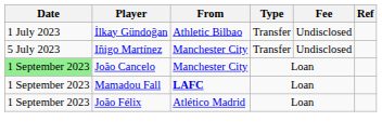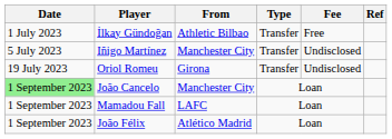İlkay Gündoğan | Fee: Undisclosed -> Free
+ row: 19 July 2023 | Oriol Romeu | Girona | Transfer | Undisclosed
Mamadou Fall | From: bold -> normal
